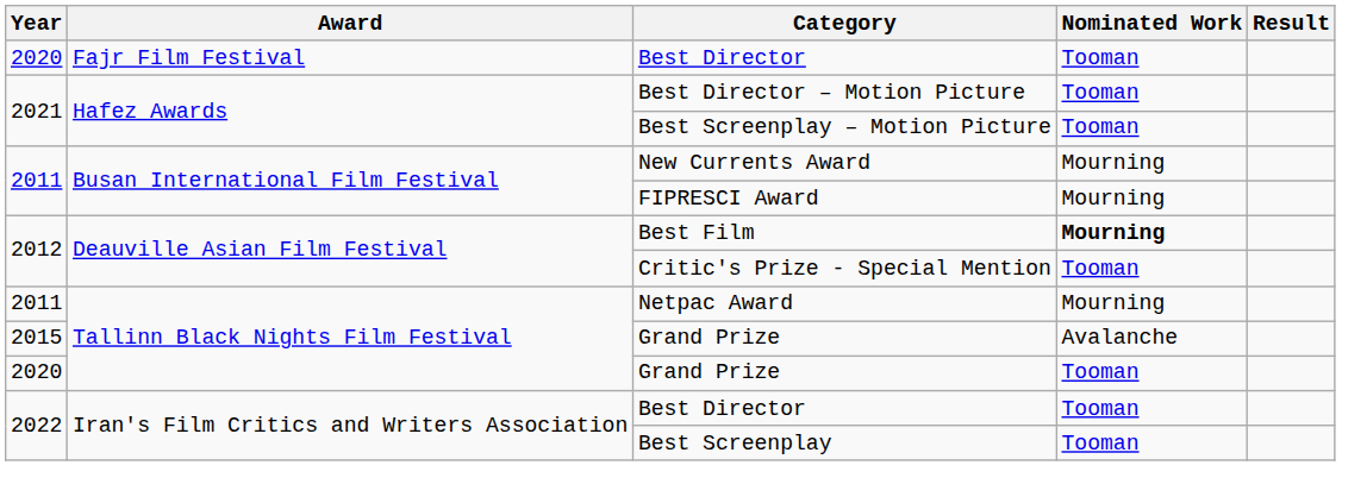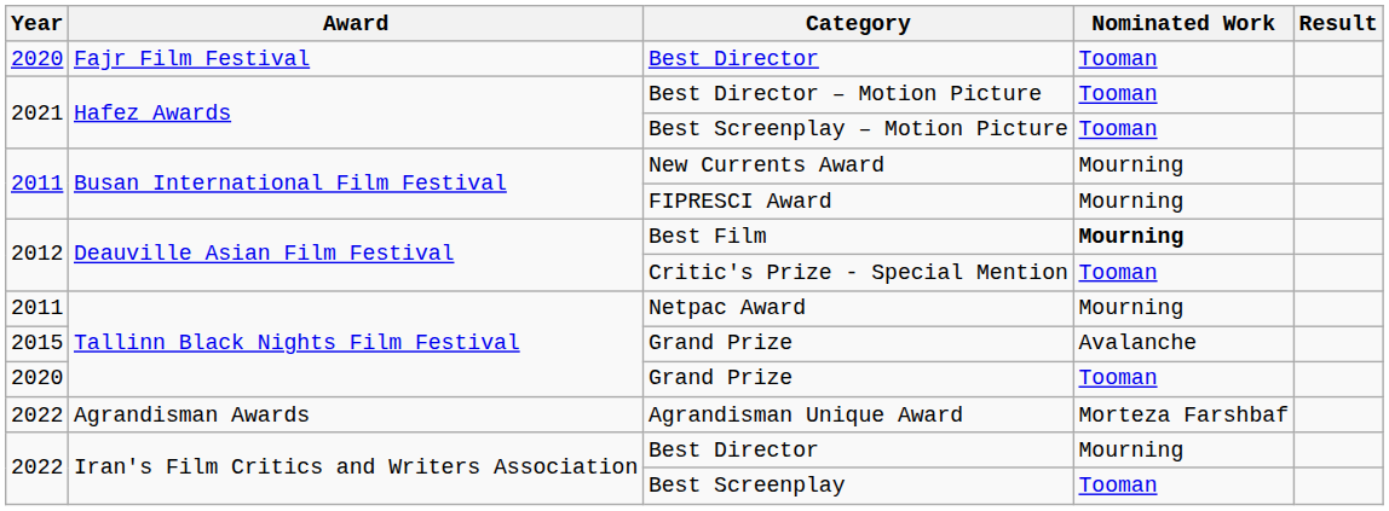+ row: 2022 | Agrandisman Awards | Agrandisman Unique Award | Morteza Farshbaf
2022 / Best Director | Nominated Work: Tooman -> Mourning
